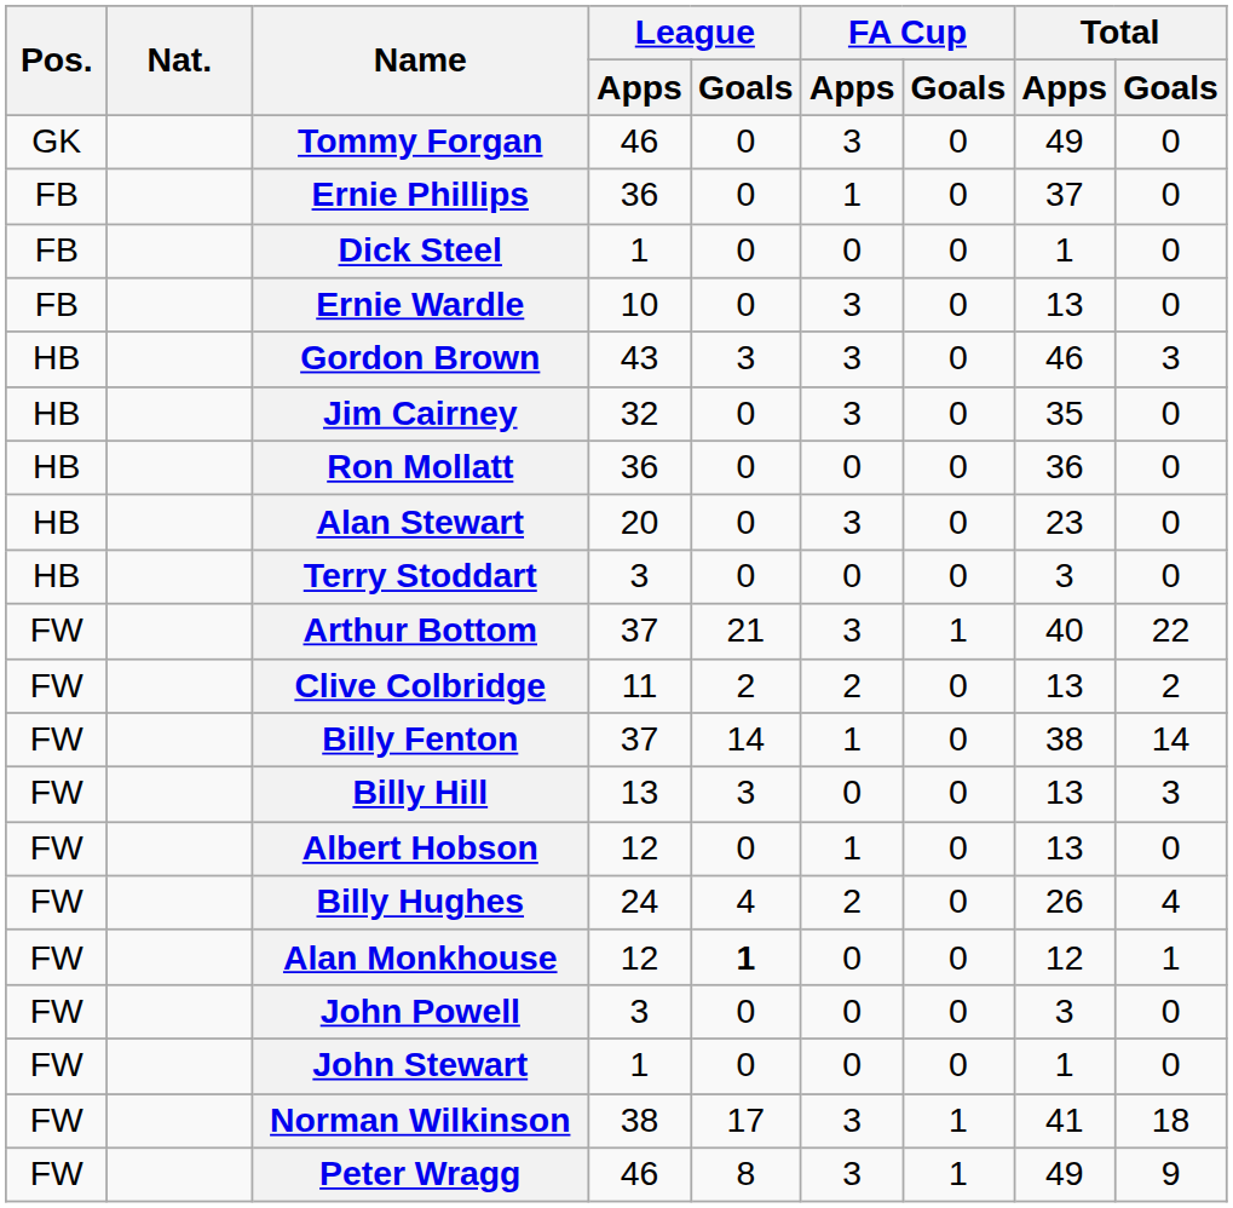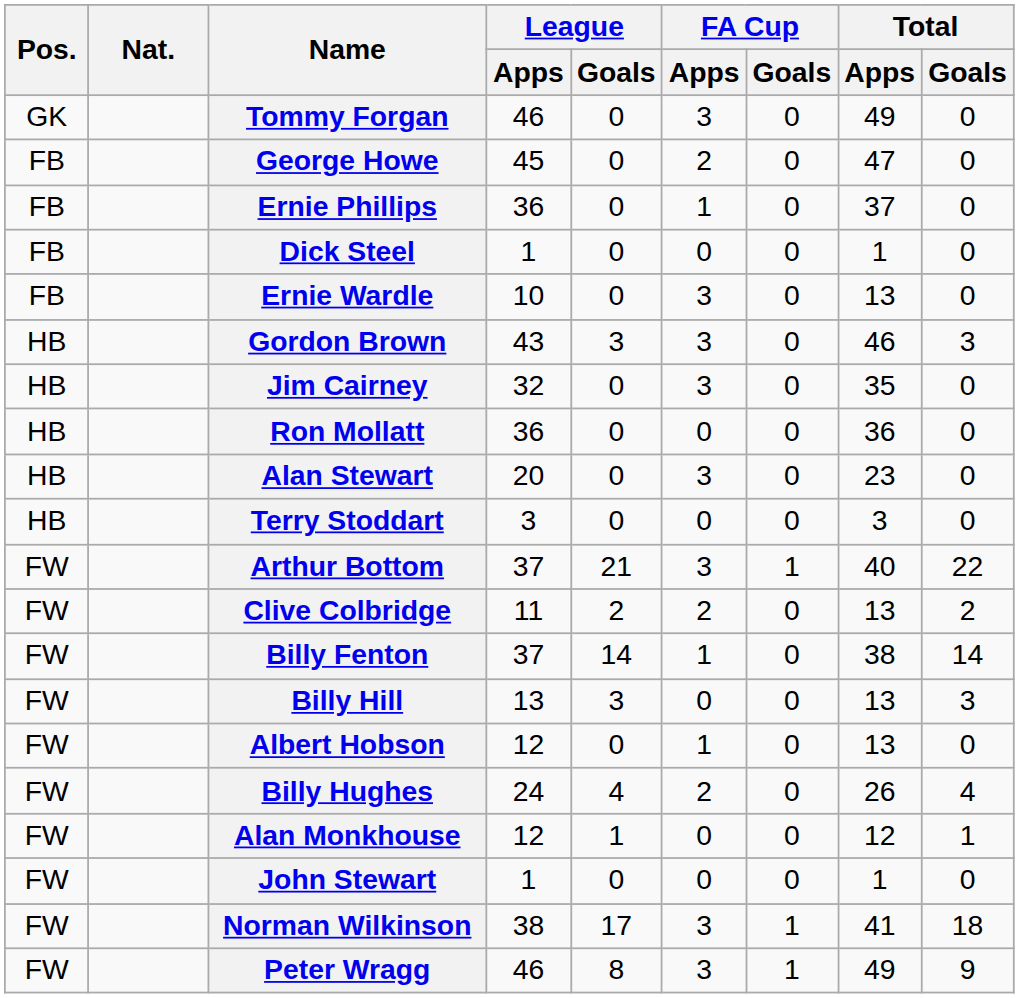+ row: FB | George Howe | 45 | 0 | 2 | 0 | 47 | 0
Alan Monkhouse | League / Goals: bold -> normal
- row: FW | John Powell | 3 | 0 | 0 | 0 | 3 | 0
